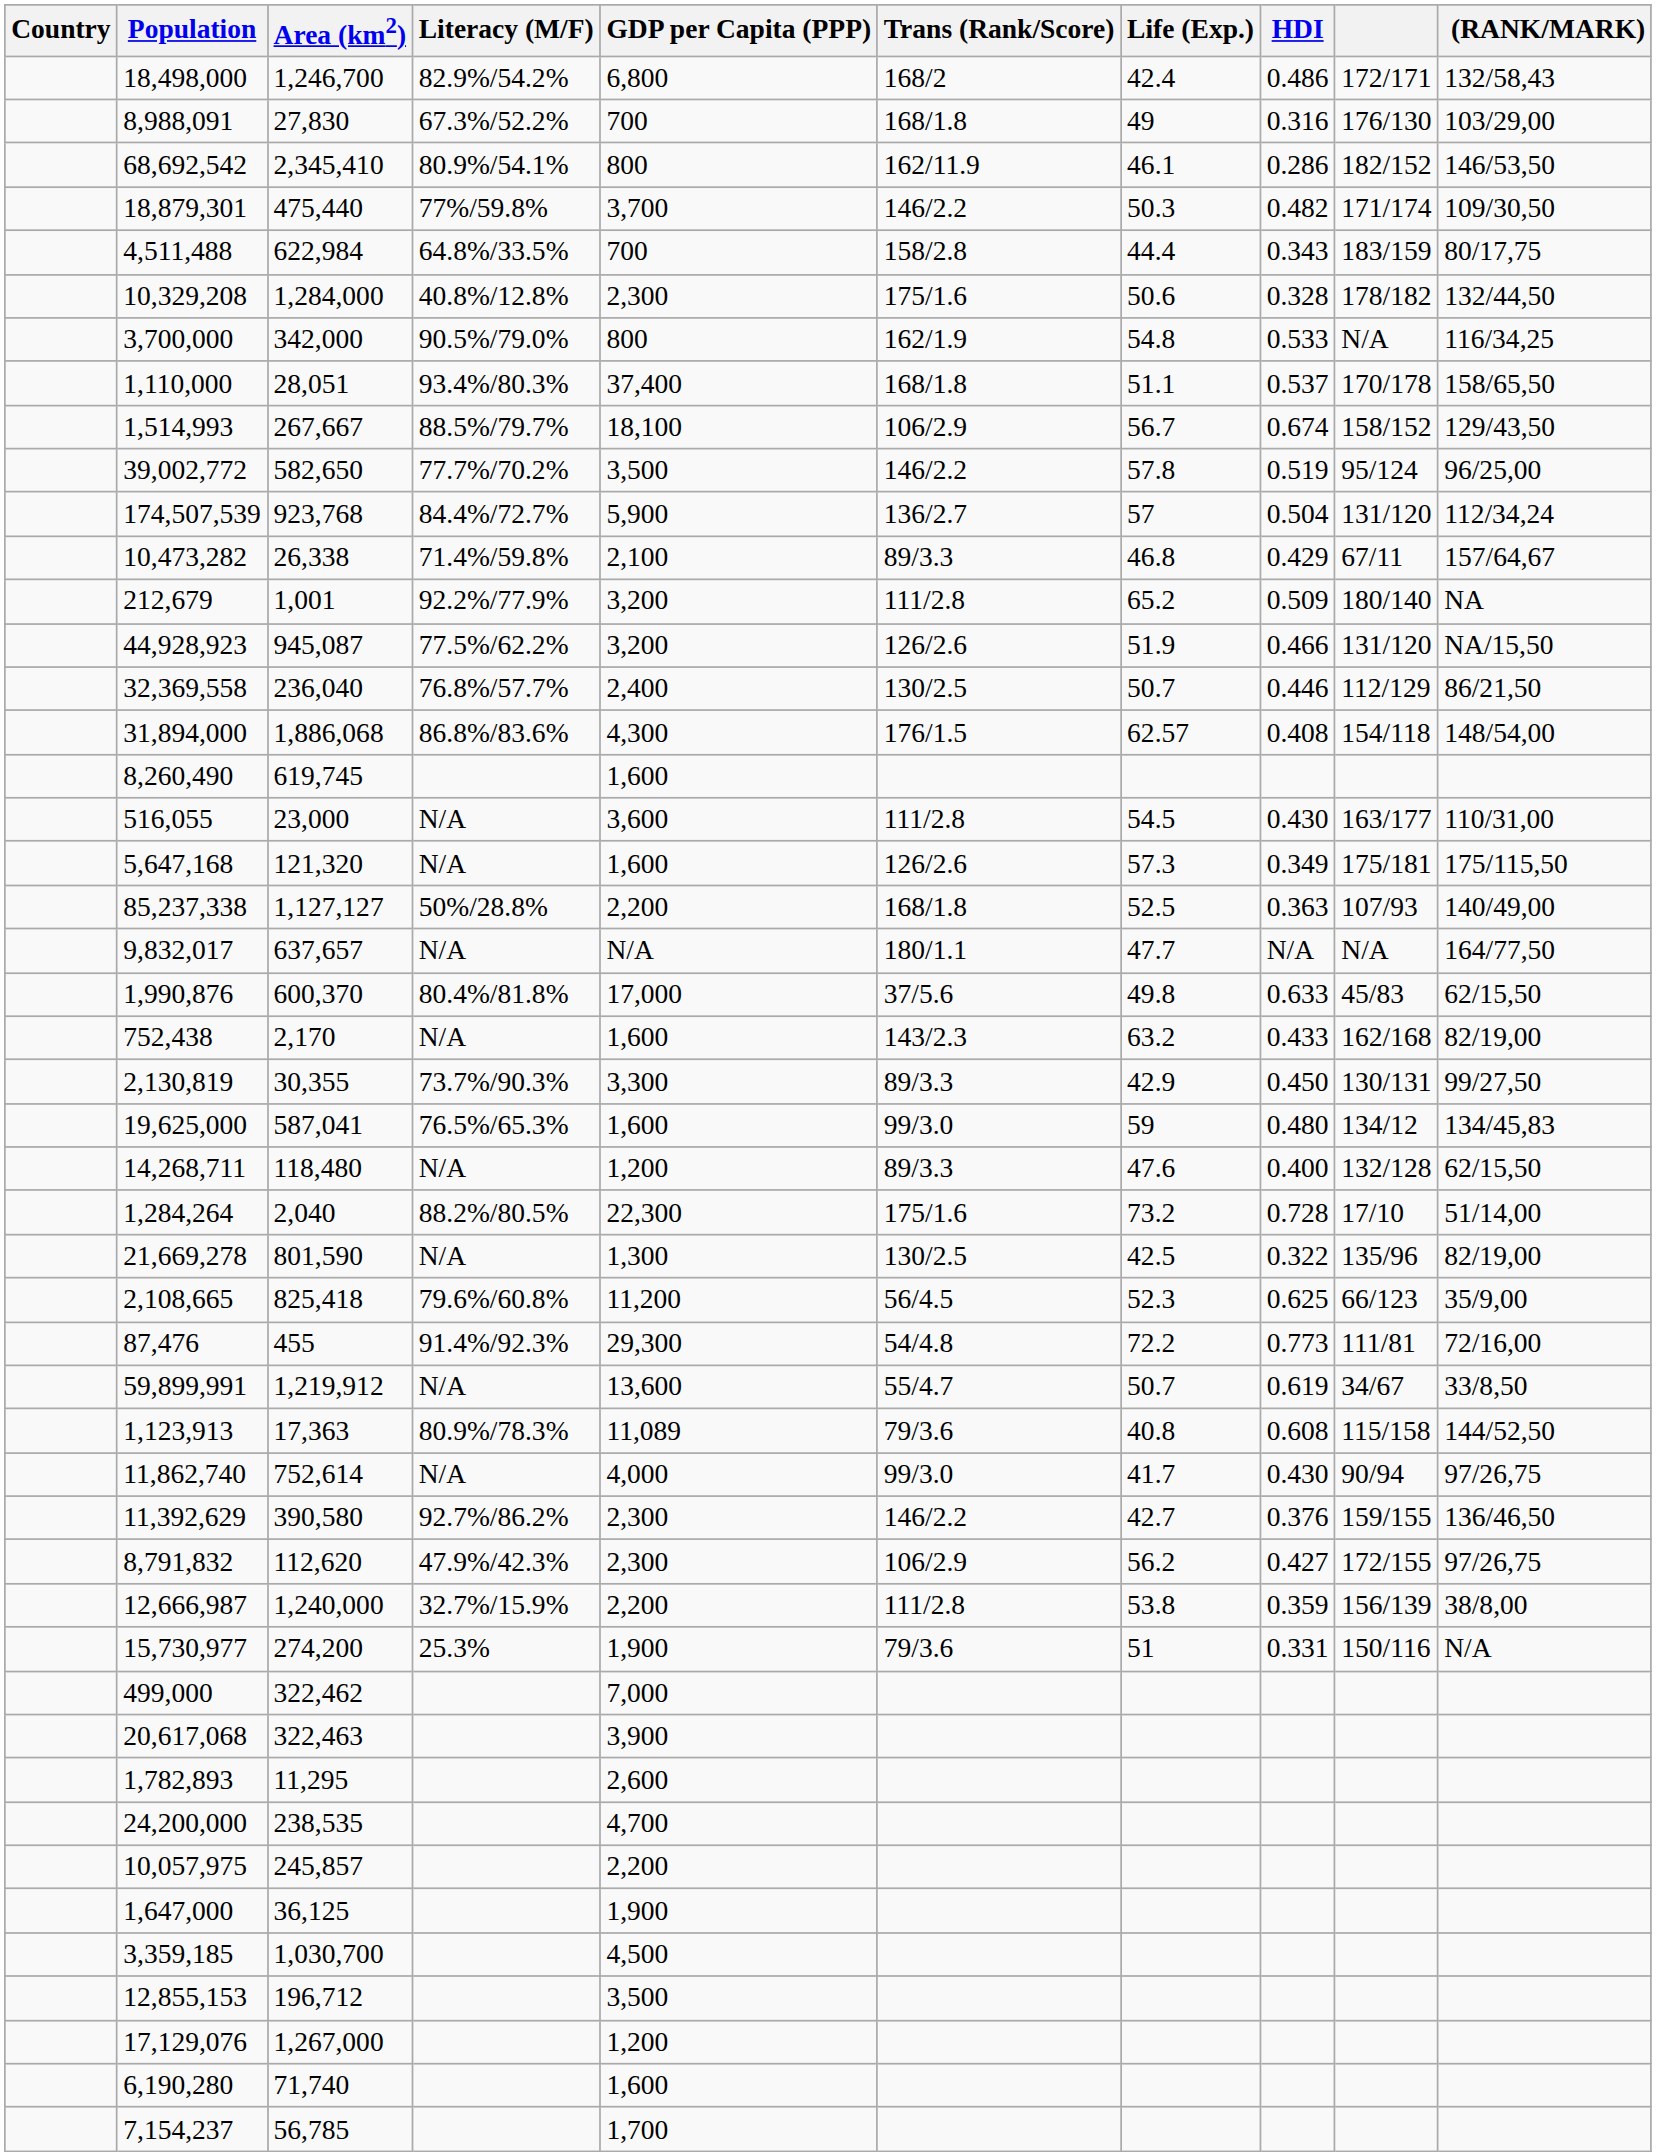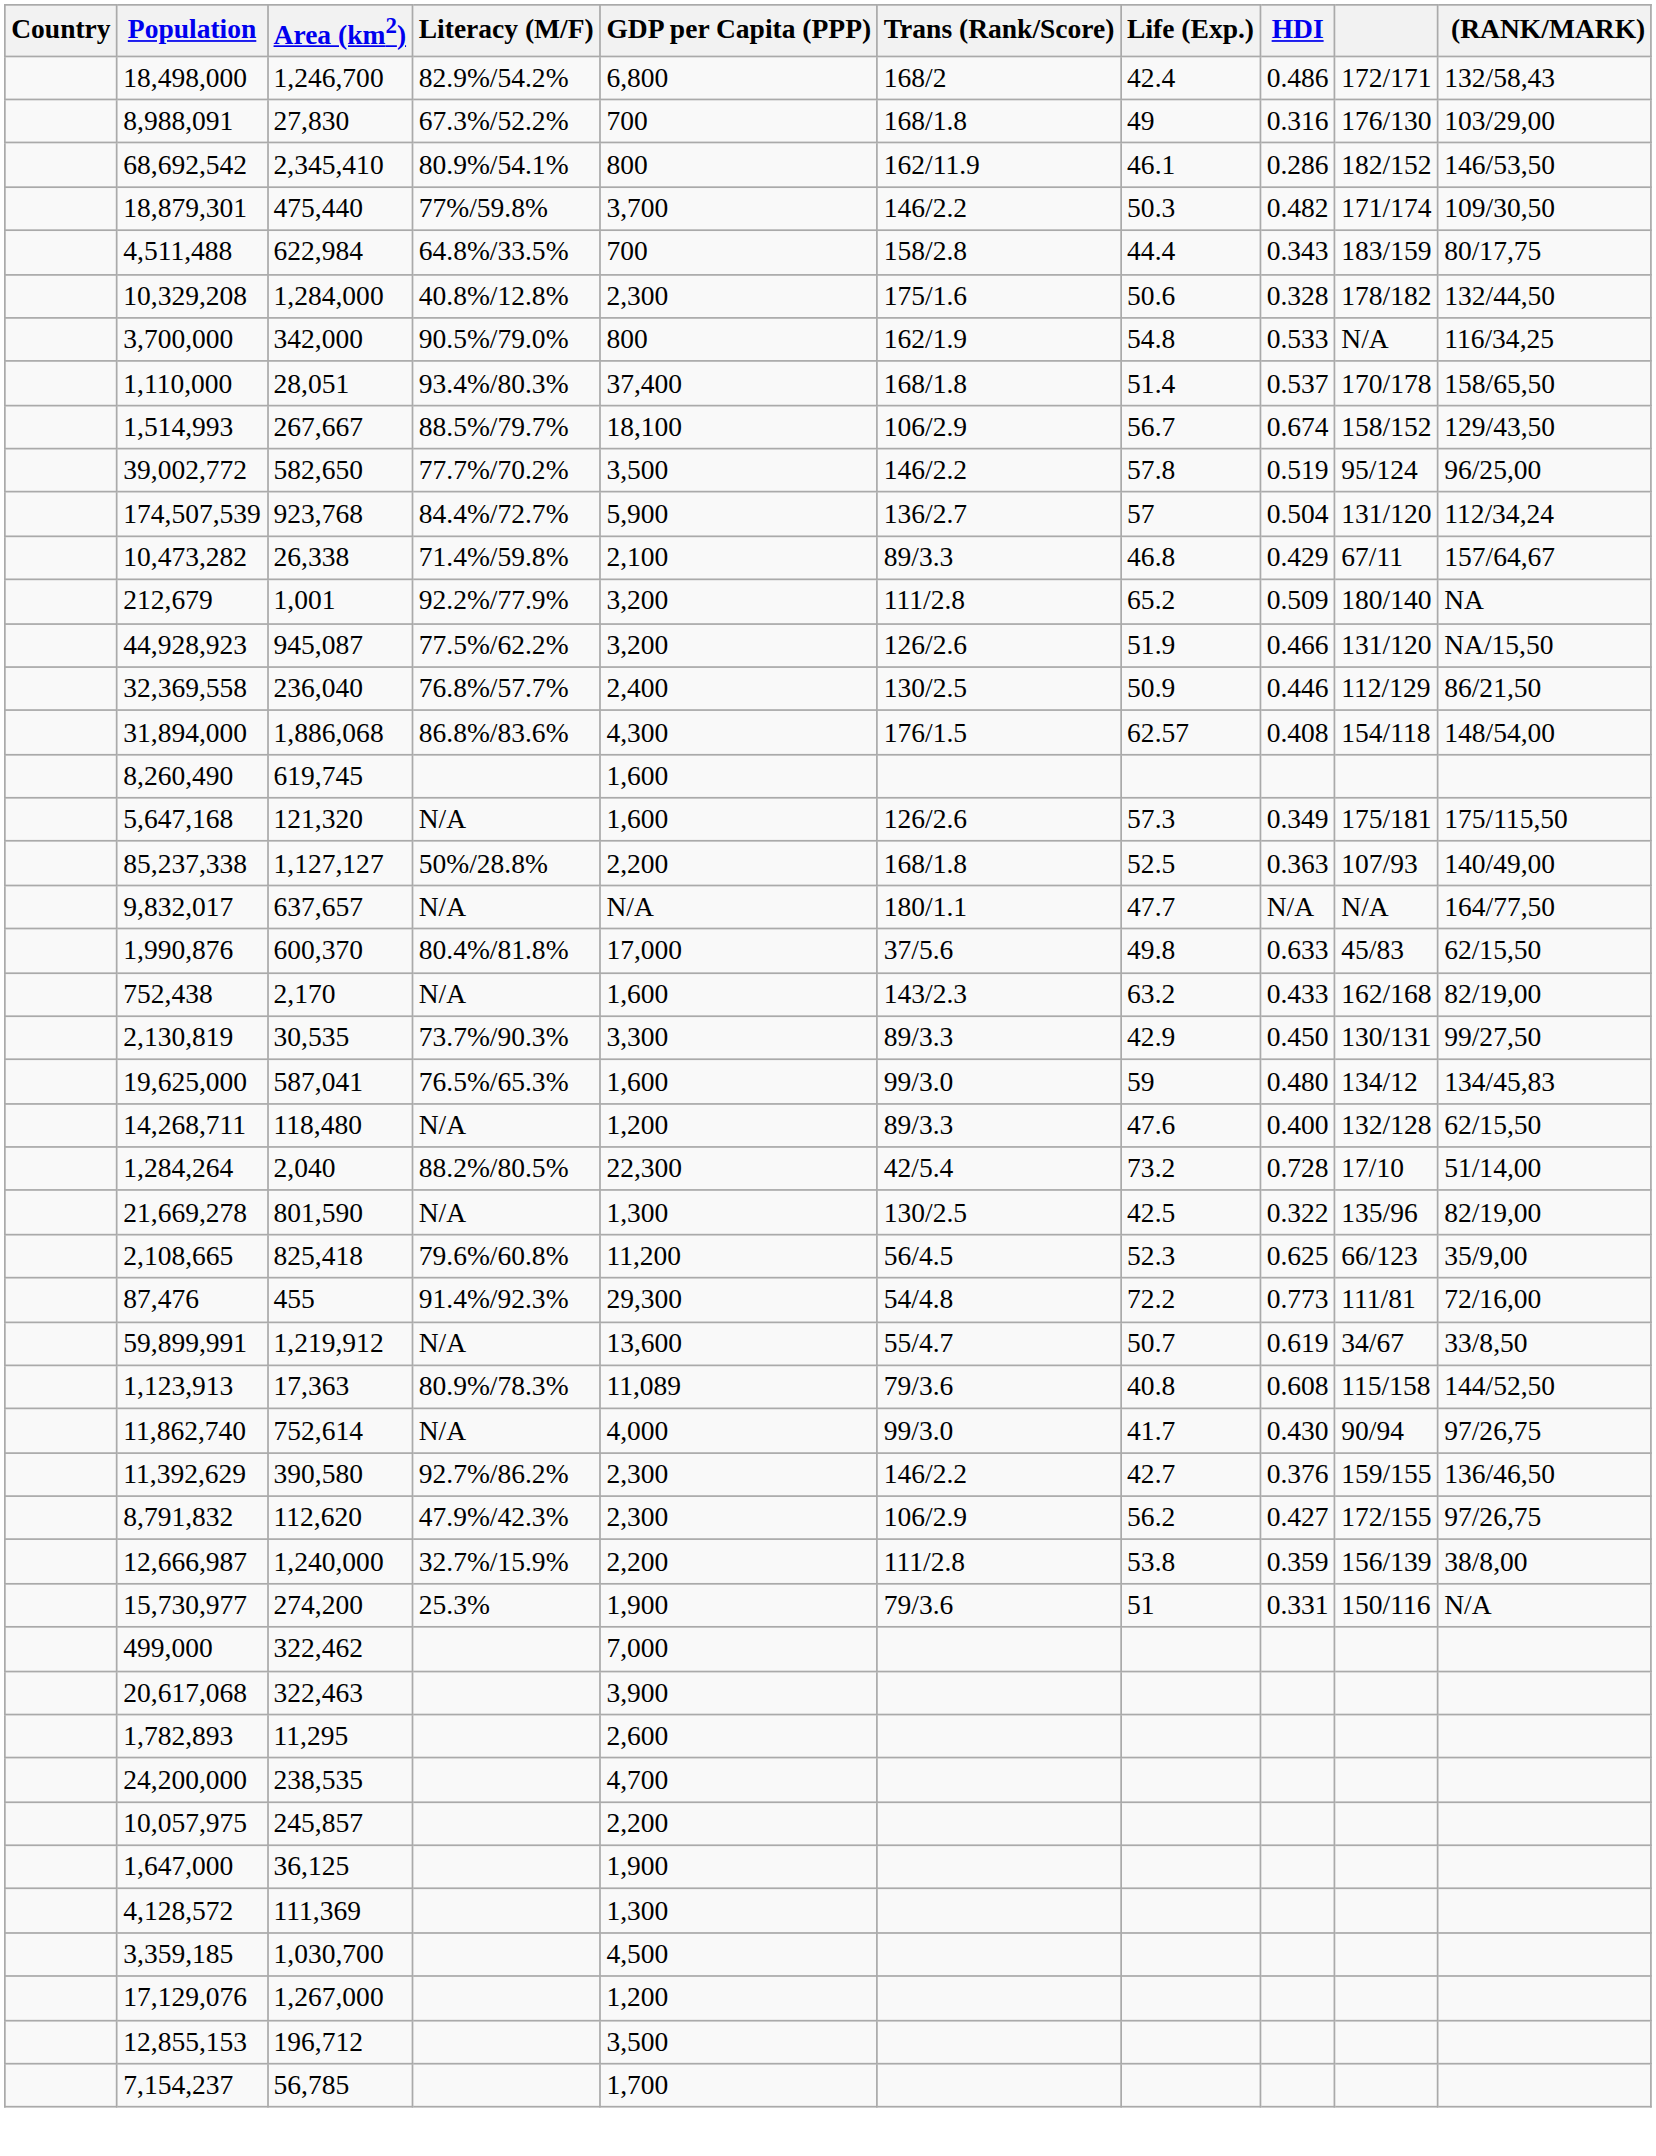1,110,000 | Life (Exp.): 51.1 -> 51.4
32,369,558 | Life (Exp.): 50.7 -> 50.9
- row: 516,055 | 23,000 | N/A | 3,600 | 111/2.8 | 54.5 | 0.430 | 163/177 | 110/31,00
2,130,819 | Area (km2): 30,355 -> 30,535
1,284,264 | Trans (Rank/Score): 175/1.6 -> 42/5.4
+ row: 4,128,572 | 111,369 | 1,300
rows swapped: 17,129,076 <-> 12,855,153
- row: 6,190,280 | 71,740 | 1,600
